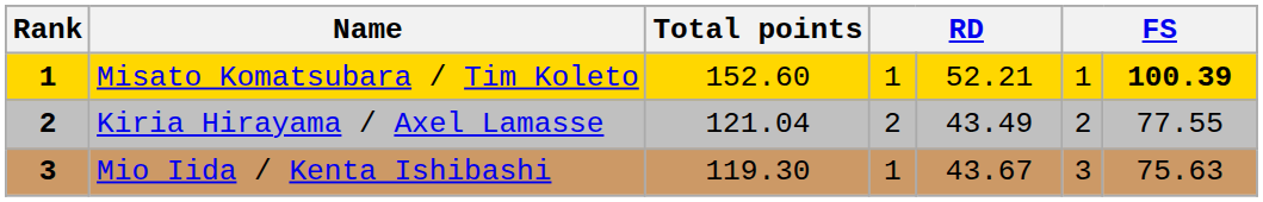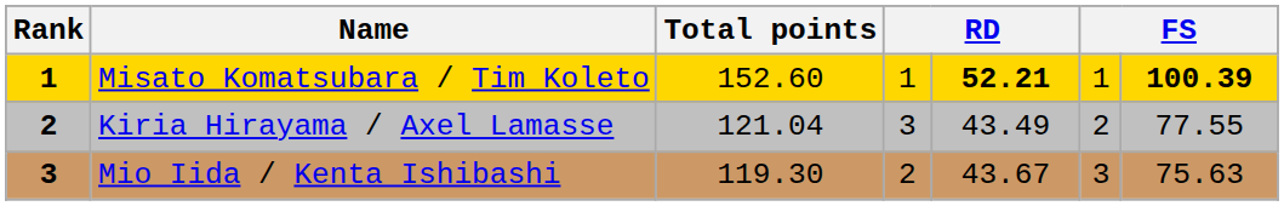Misato Komatsubara / Tim Koleto | column 5: normal -> bold
Kiria Hirayama / Axel Lamasse | column 4: 2 -> 3
Mio Iida / Kenta Ishibashi | column 4: 1 -> 2
